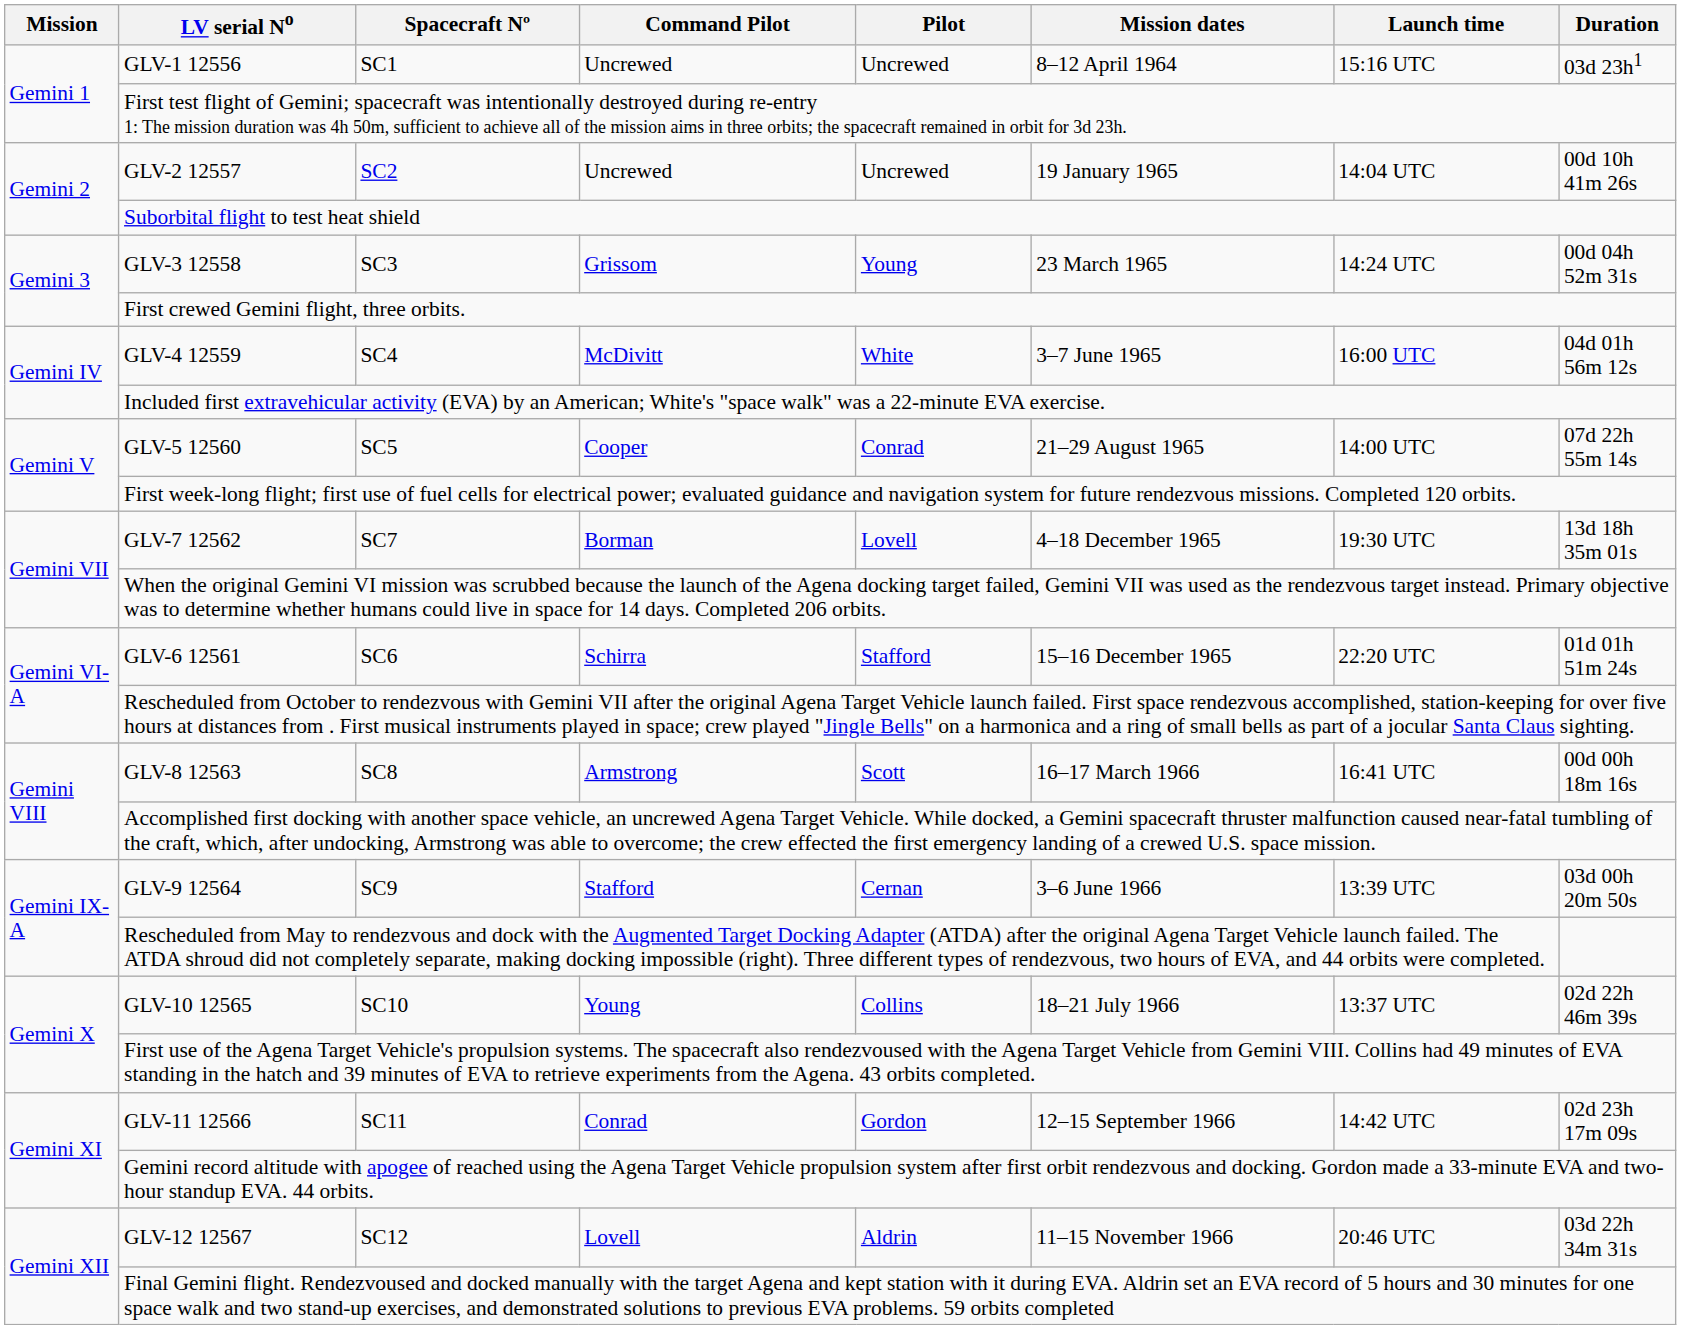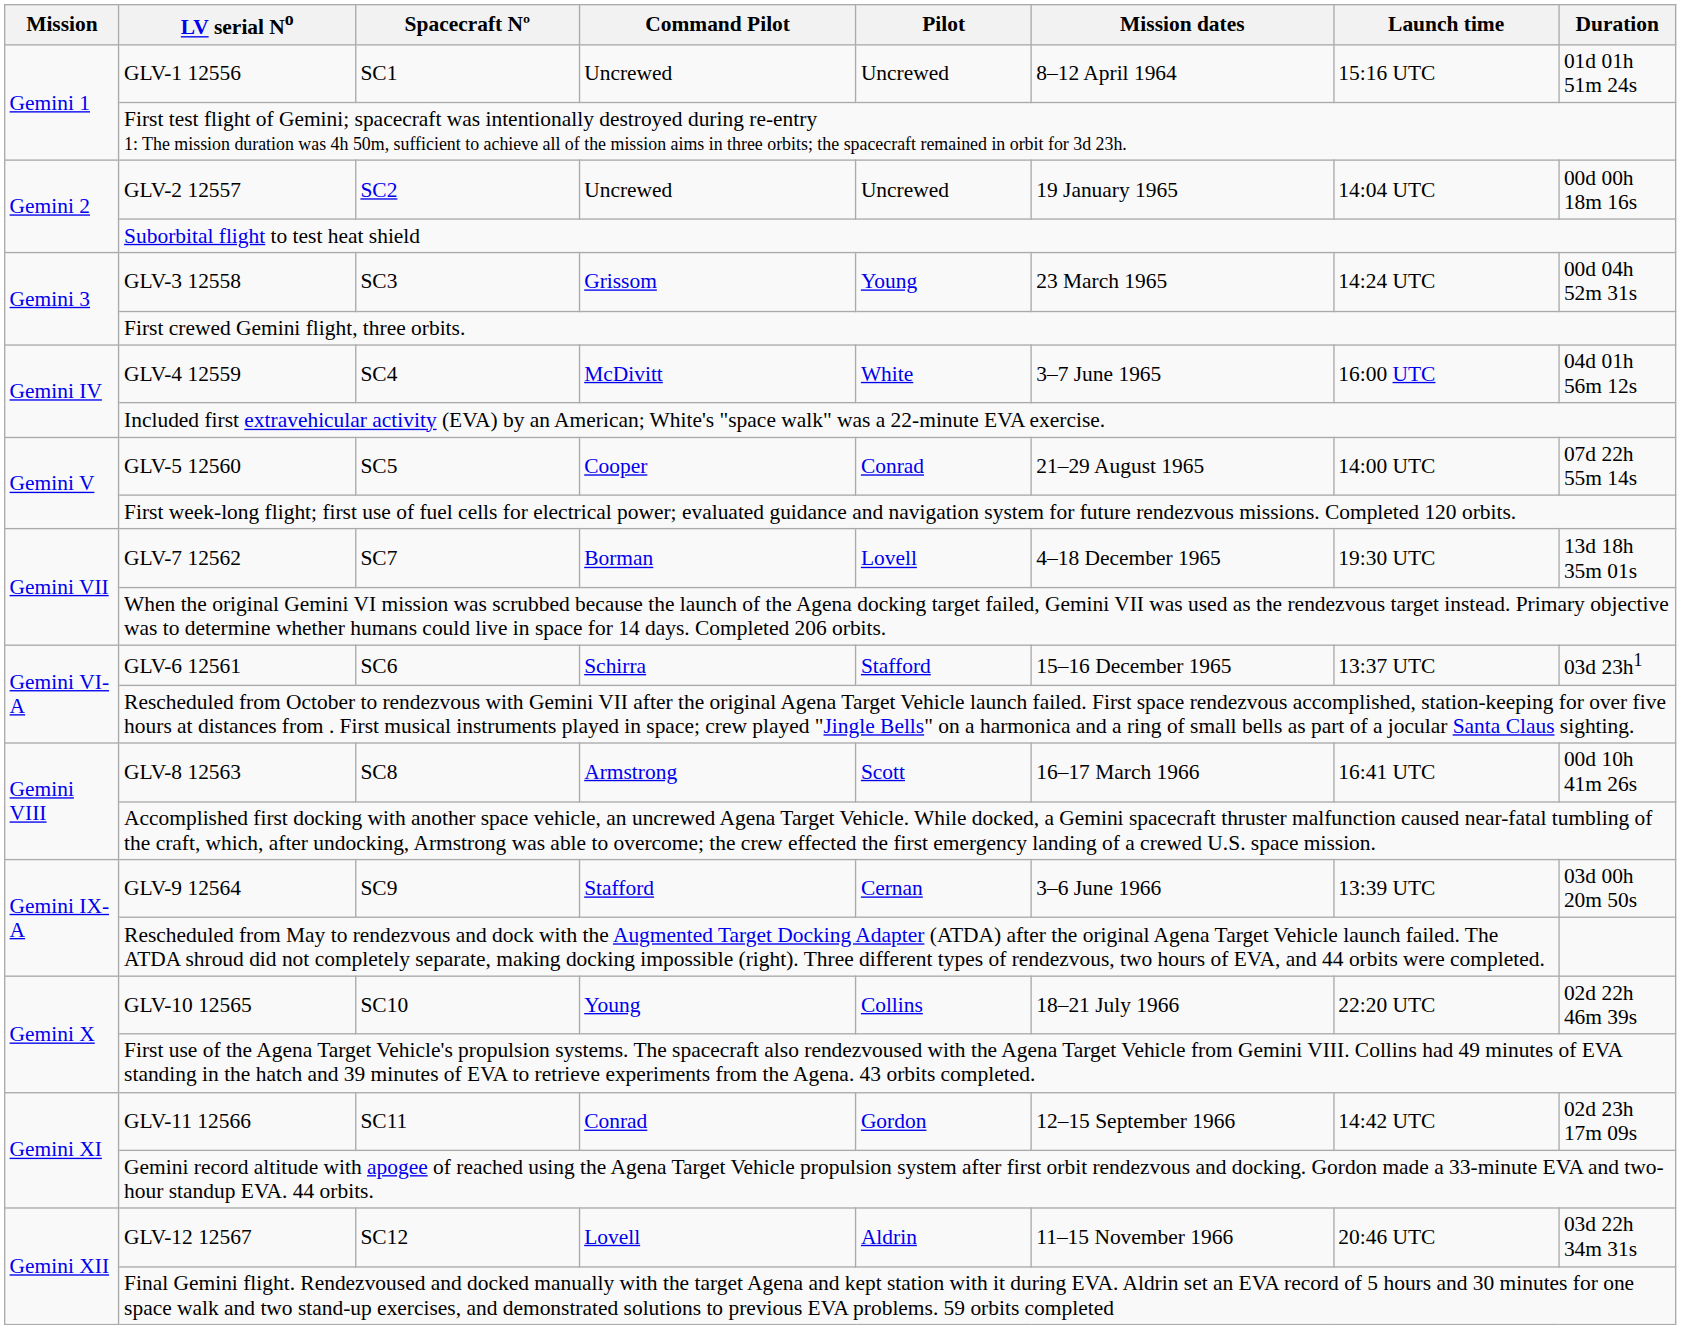GLV-1 12556 | Duration: 03d 23h1 -> 01d 01h 51m 24s
GLV-2 12557 | Duration: 00d 10h 41m 26s -> 00d 00h 18m 16s
GLV-6 12561 | Launch time: 22:20 UTC -> 13:37 UTC
GLV-6 12561 | Duration: 01d 01h 51m 24s -> 03d 23h1
GLV-8 12563 | Duration: 00d 00h 18m 16s -> 00d 10h 41m 26s
GLV-10 12565 | Launch time: 13:37 UTC -> 22:20 UTC
